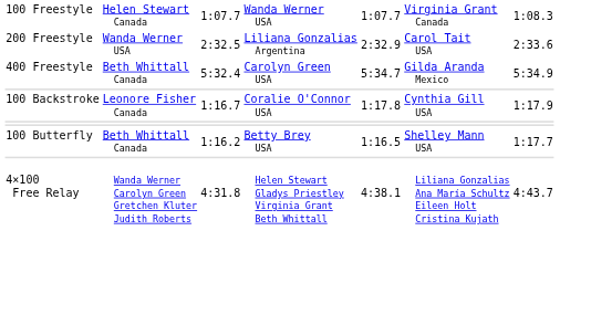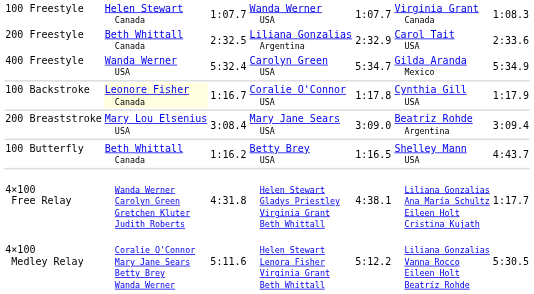200 Freestyle | column 2: Wanda Werner USA -> Beth Whittall Canada
400 Freestyle | column 2: Beth Whittall Canada -> Wanda Werner USA
100 Backstroke | column 2: no background -> lightyellow background
+ row: 200 Breaststroke | Mary Lou Elsenius USA | 3:08.4 | Mary Jane Sears USA | 3:09.0 | Beatriz Rohde Argentina | 3:09.4
100 Butterfly | column 7: 1:17.7 -> 4:43.7
4×100 Free Relay | column 7: 4:43.7 -> 1:17.7
+ row: 4×100 Medley Relay | Coralie O'Connor Mary Jane Sears Betty Brey Wanda Werner | 5:11.6 | Helen Stewart Lenora Fisher Virginia Grant Beth Whittall | 5:12.2 | Liliana Gonzalias Vanna Rocco Eileen Holt Beatríz Rohde | 5:30.5
